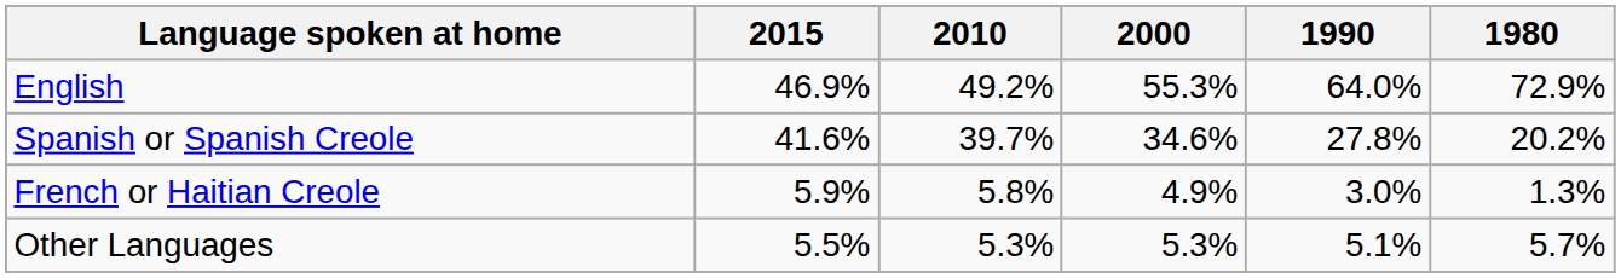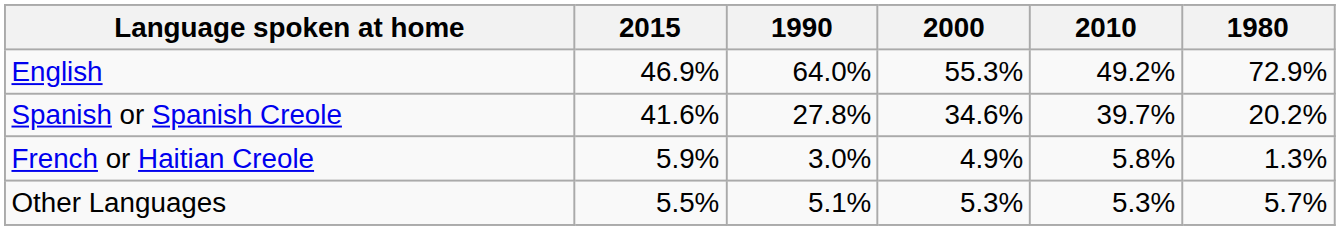columns swapped: 2010 <-> 1990
